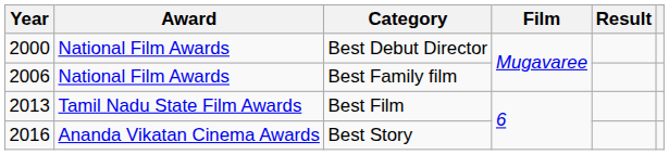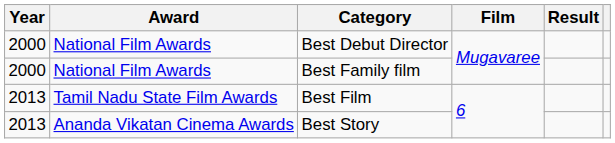Best Family film | Year: 2006 -> 2000
Best Story | Year: 2016 -> 2013
